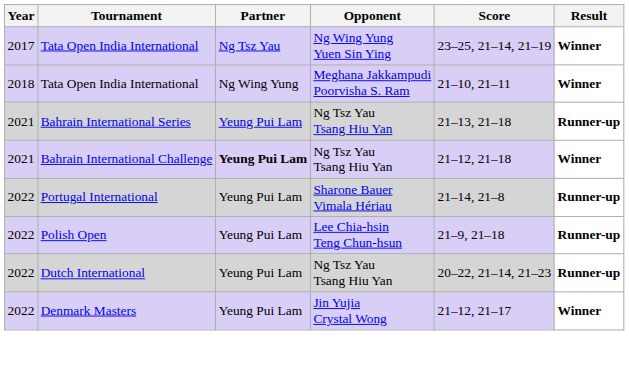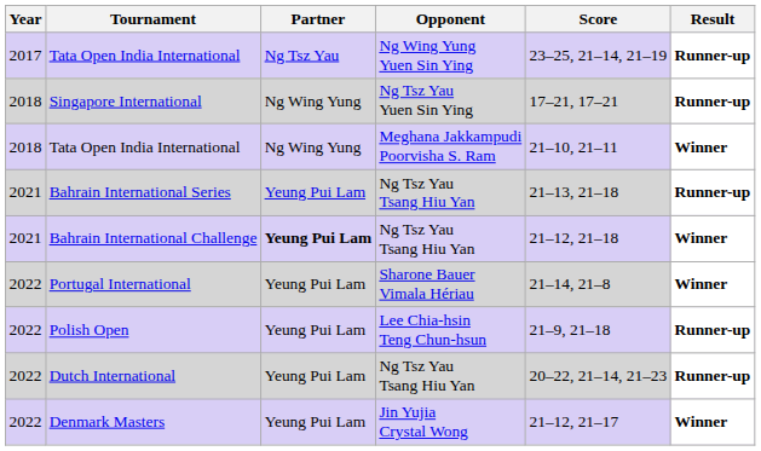Tata Open India International / Ng Wing Yung Yuen Sin Ying | Result: Winner -> Runner-up
+ row: 2018 | Singapore International | Ng Wing Yung | Ng Tsz Yau Yuen Sin Ying | 17–21, 17–21 | Runner-up
Portugal International | Result: Runner-up -> Winner
